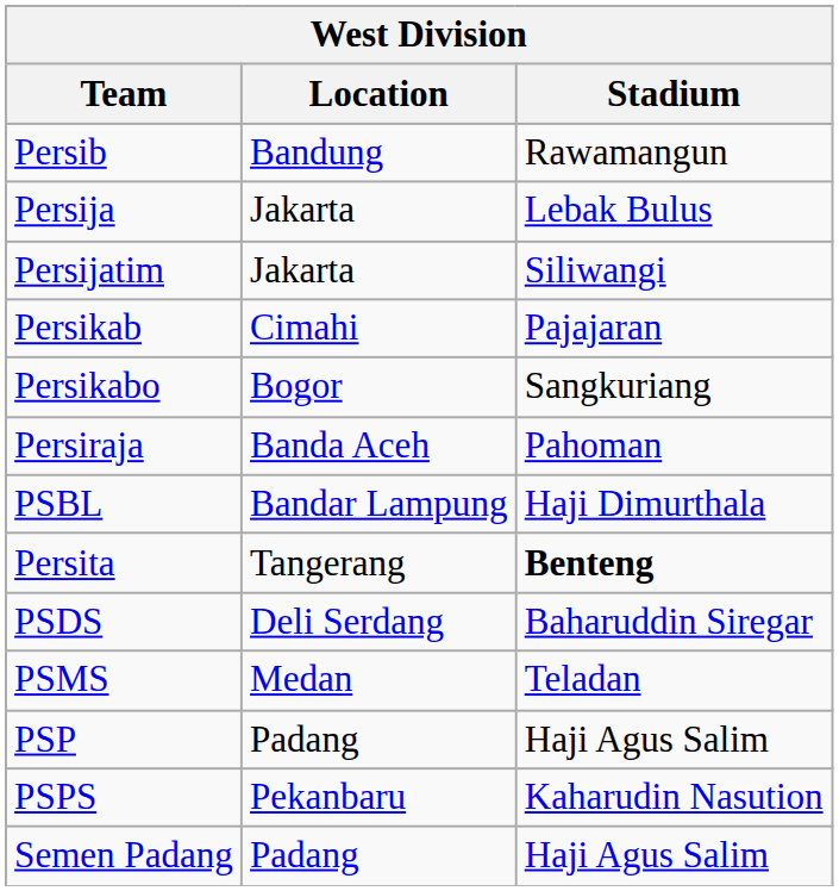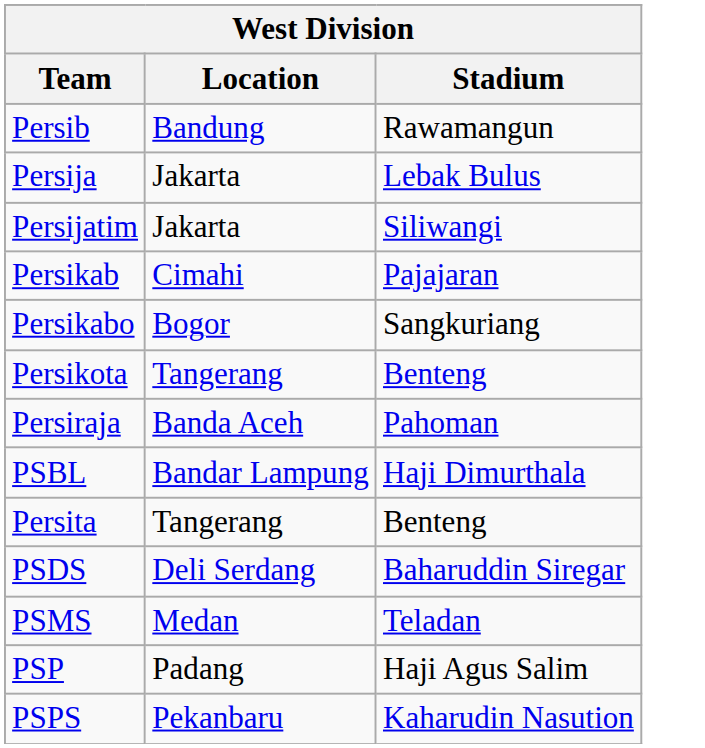+ row: Persikota | Tangerang | Benteng
Persita | Stadium: bold -> normal
- row: Semen Padang | Padang | Haji Agus Salim
